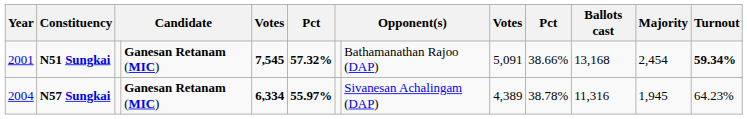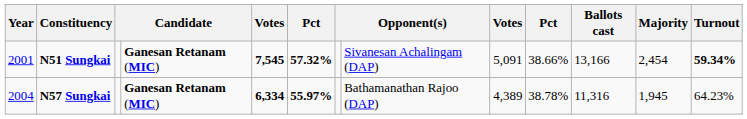N51 Sungkai | column 8: Bathamanathan Rajoo (DAP) -> Sivanesan Achalingam (DAP)
N51 Sungkai | Ballots cast: 13,168 -> 13,166
N57 Sungkai | column 8: Sivanesan Achalingam (DAP) -> Bathamanathan Rajoo (DAP)
